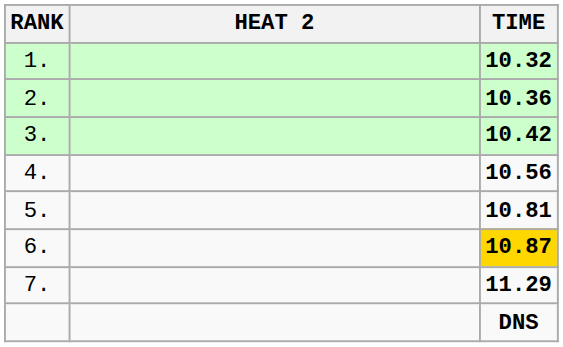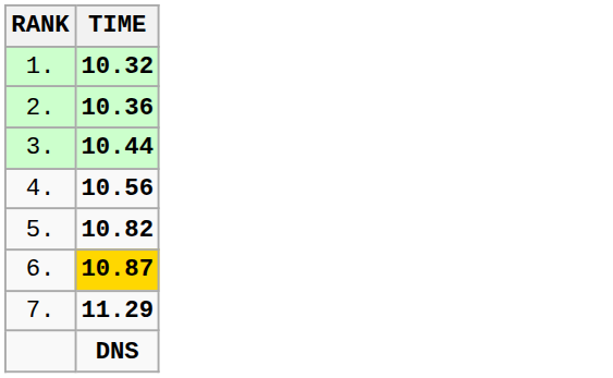- column: HEAT 2
3. | TIME: 10.42 -> 10.44
5. | TIME: 10.81 -> 10.82
